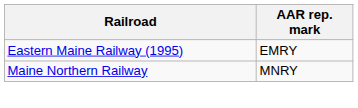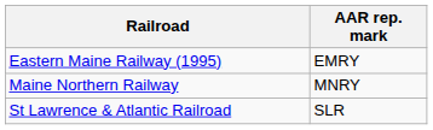+ row: St Lawrence & Atlantic Railroad | SLR
